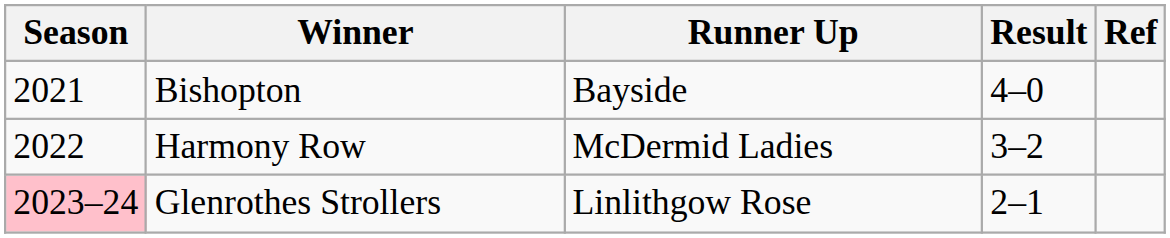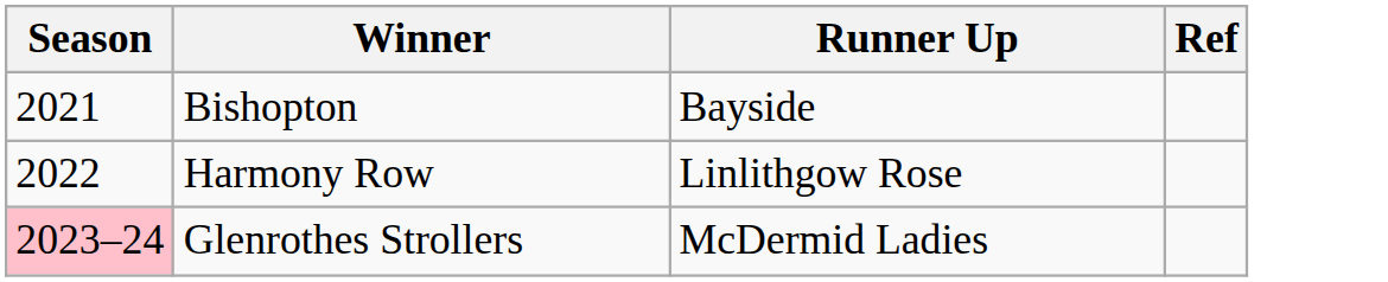- column: Result | 4–0 | 3–2 | 2–1
Harmony Row | Runner Up: McDermid Ladies -> Linlithgow Rose
Glenrothes Strollers | Runner Up: Linlithgow Rose -> McDermid Ladies
